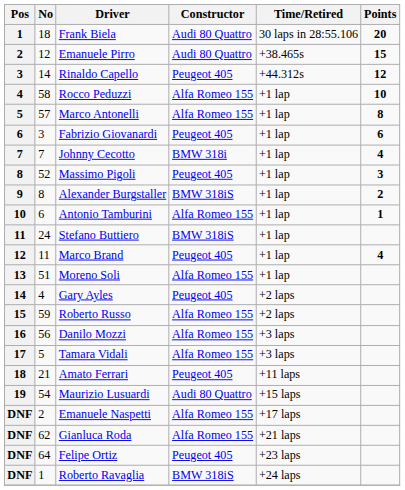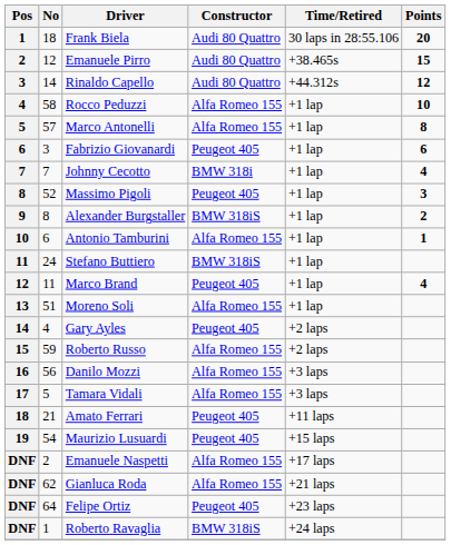Rinaldo Capello | Constructor: Peugeot 405 -> Audi 80 Quattro
Maurizio Lusuardi | Constructor: Audi 80 Quattro -> Peugeot 405
